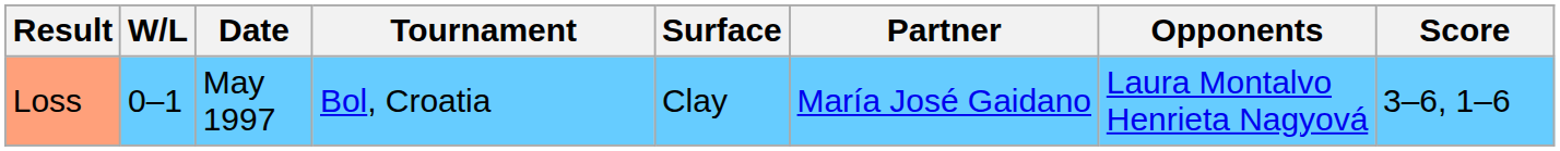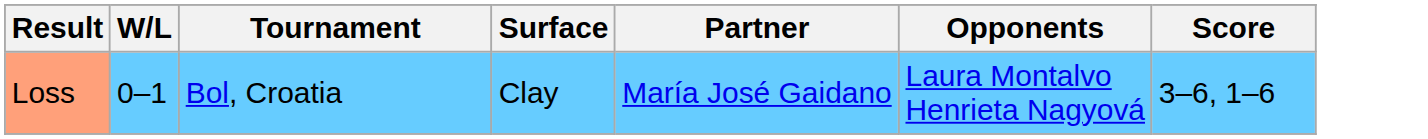- column: Date | May 1997
